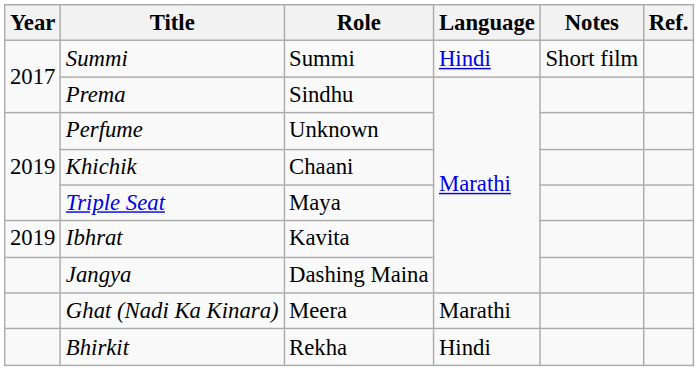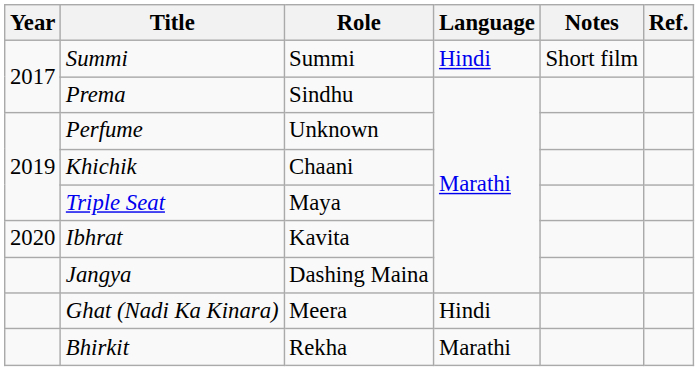Ibhrat | Year: 2019 -> 2020
Ghat (Nadi Ka Kinara) | Language: Marathi -> Hindi
Bhirkit | Language: Hindi -> Marathi
